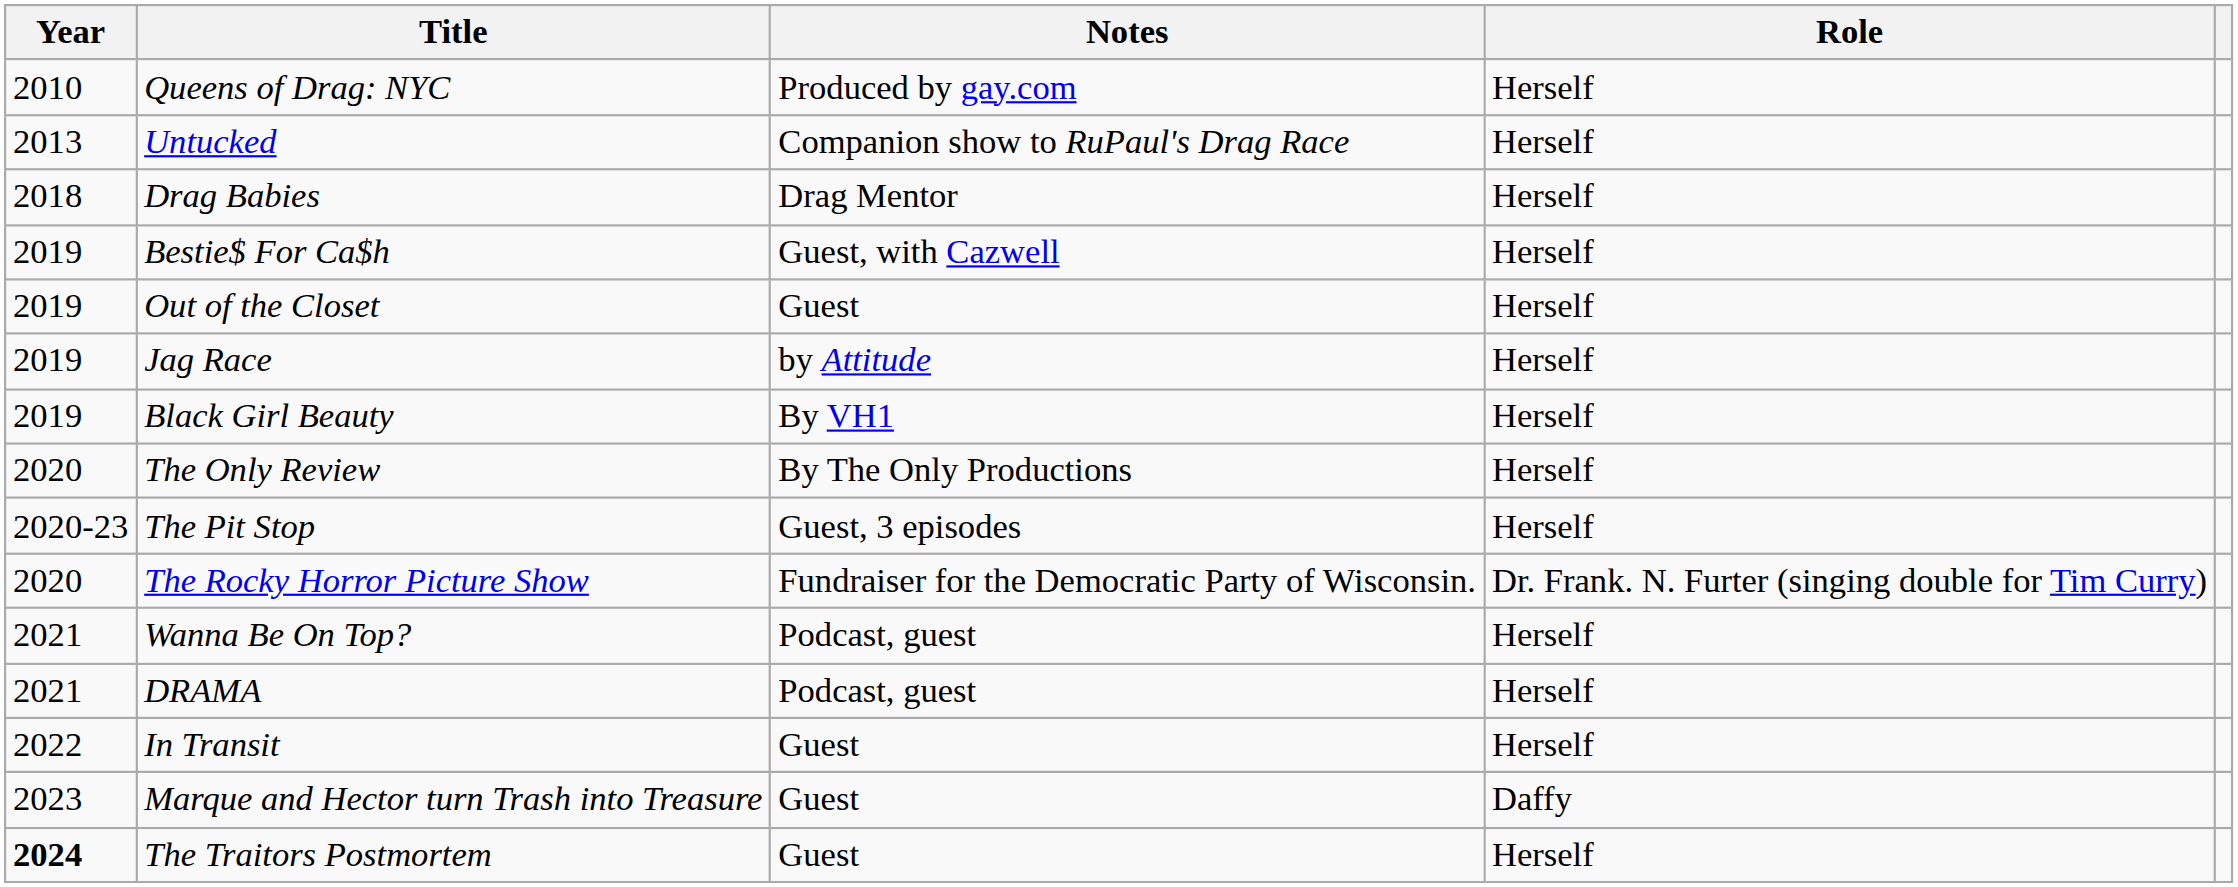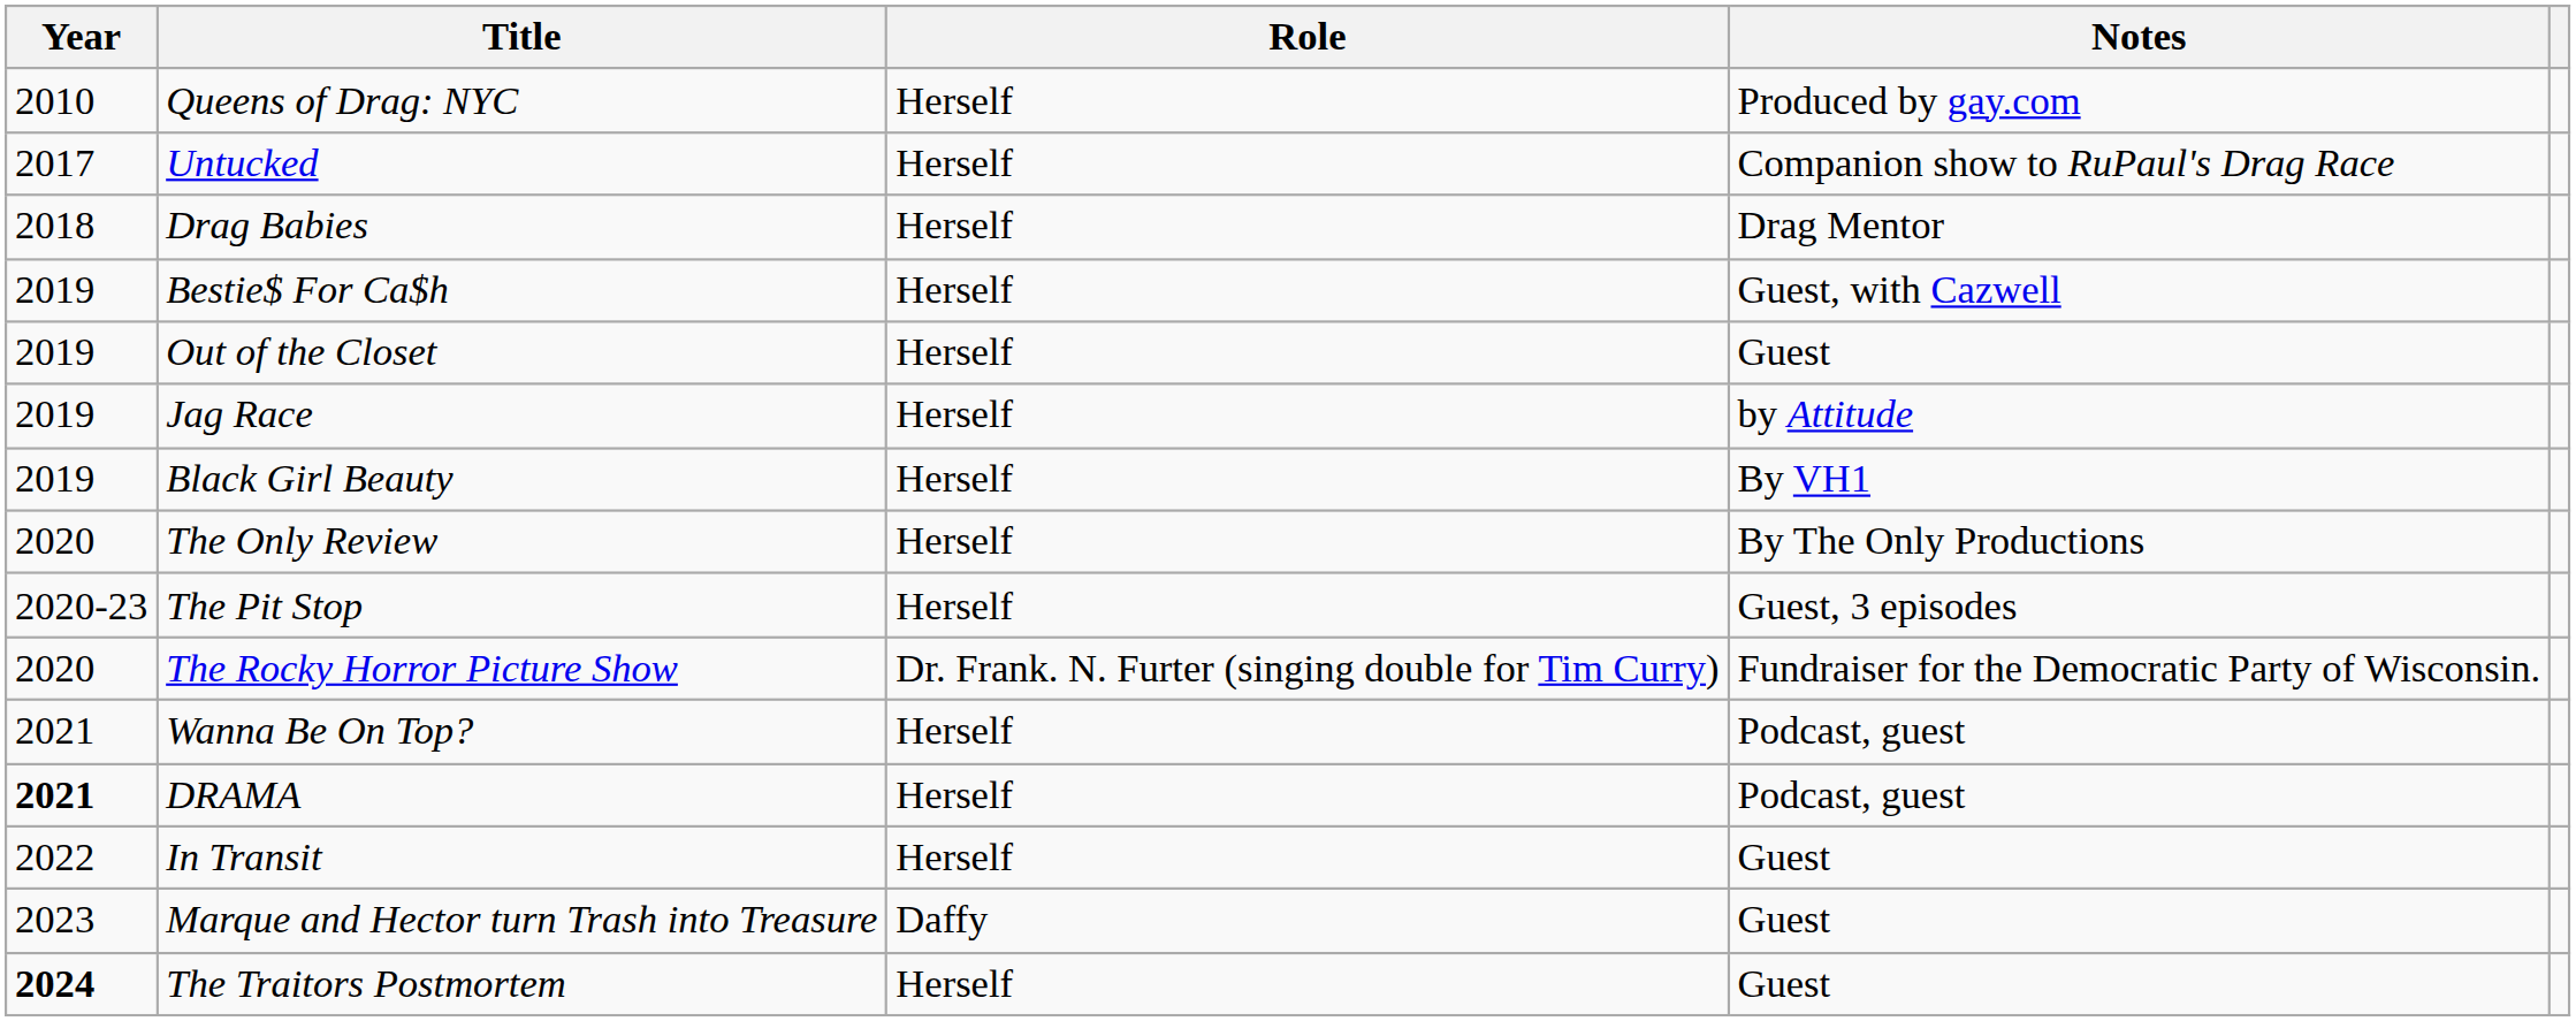columns swapped: Role <-> Notes
Untucked | Year: 2013 -> 2017
DRAMA | Year: normal -> bold
